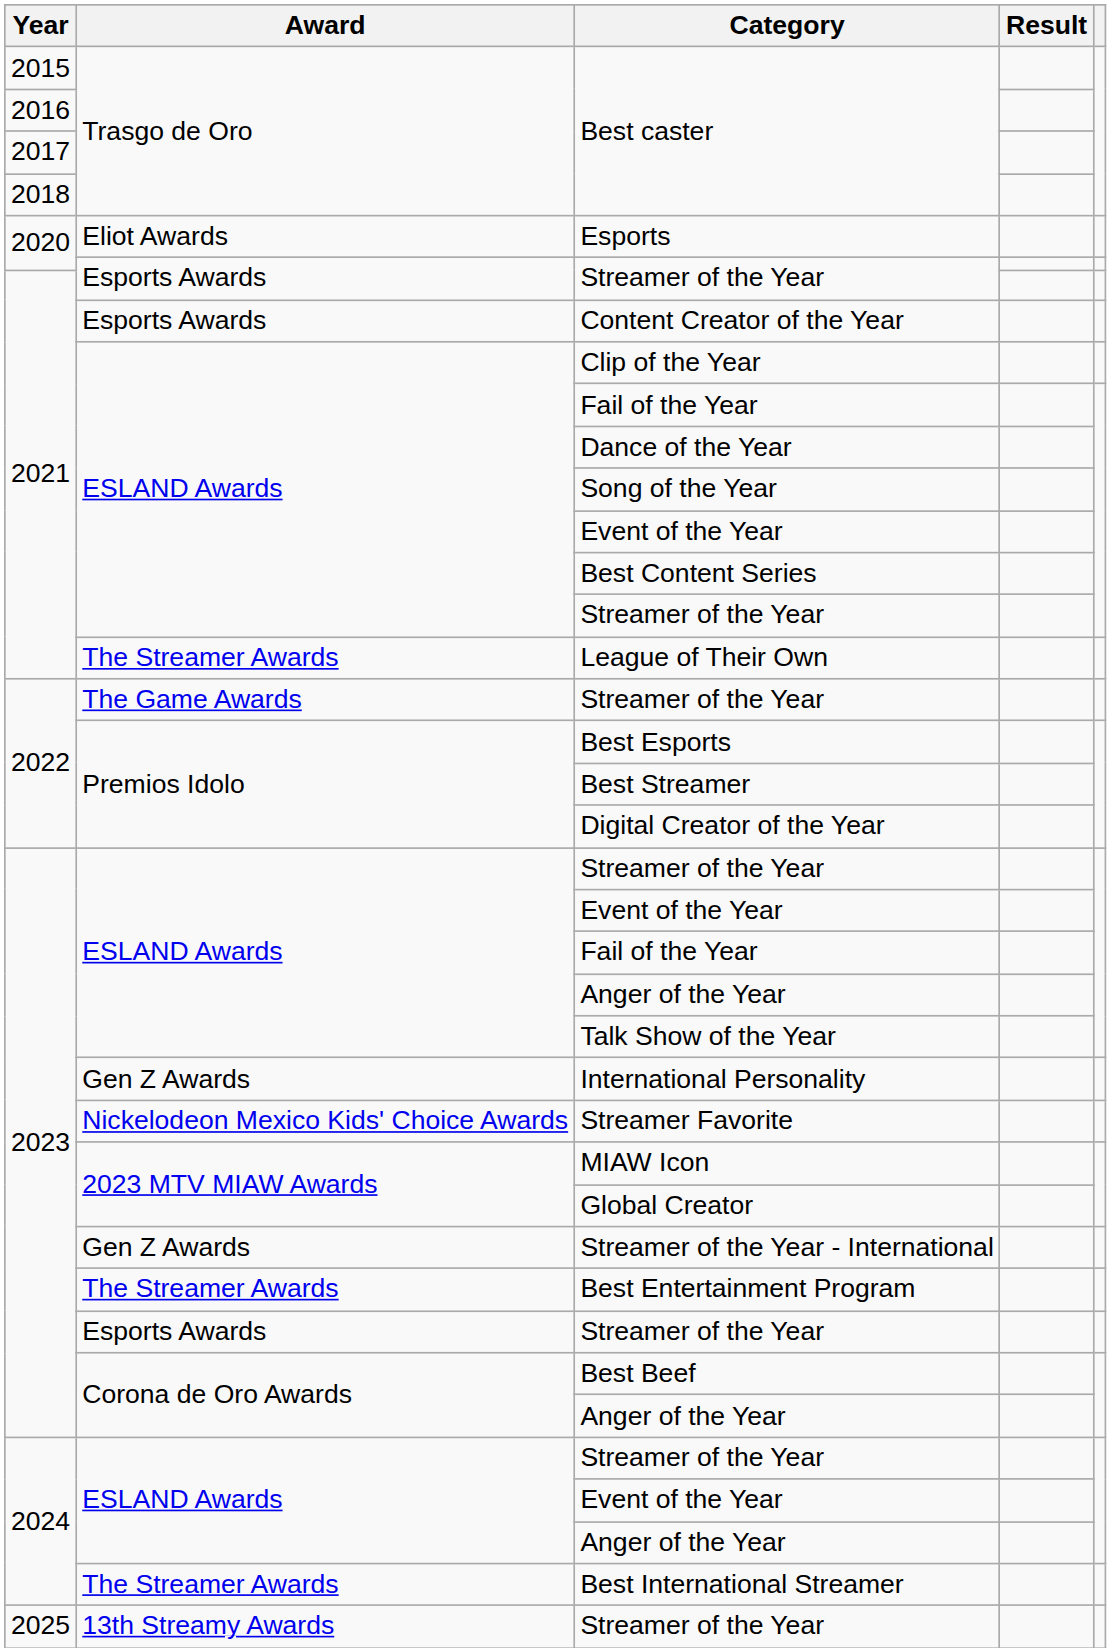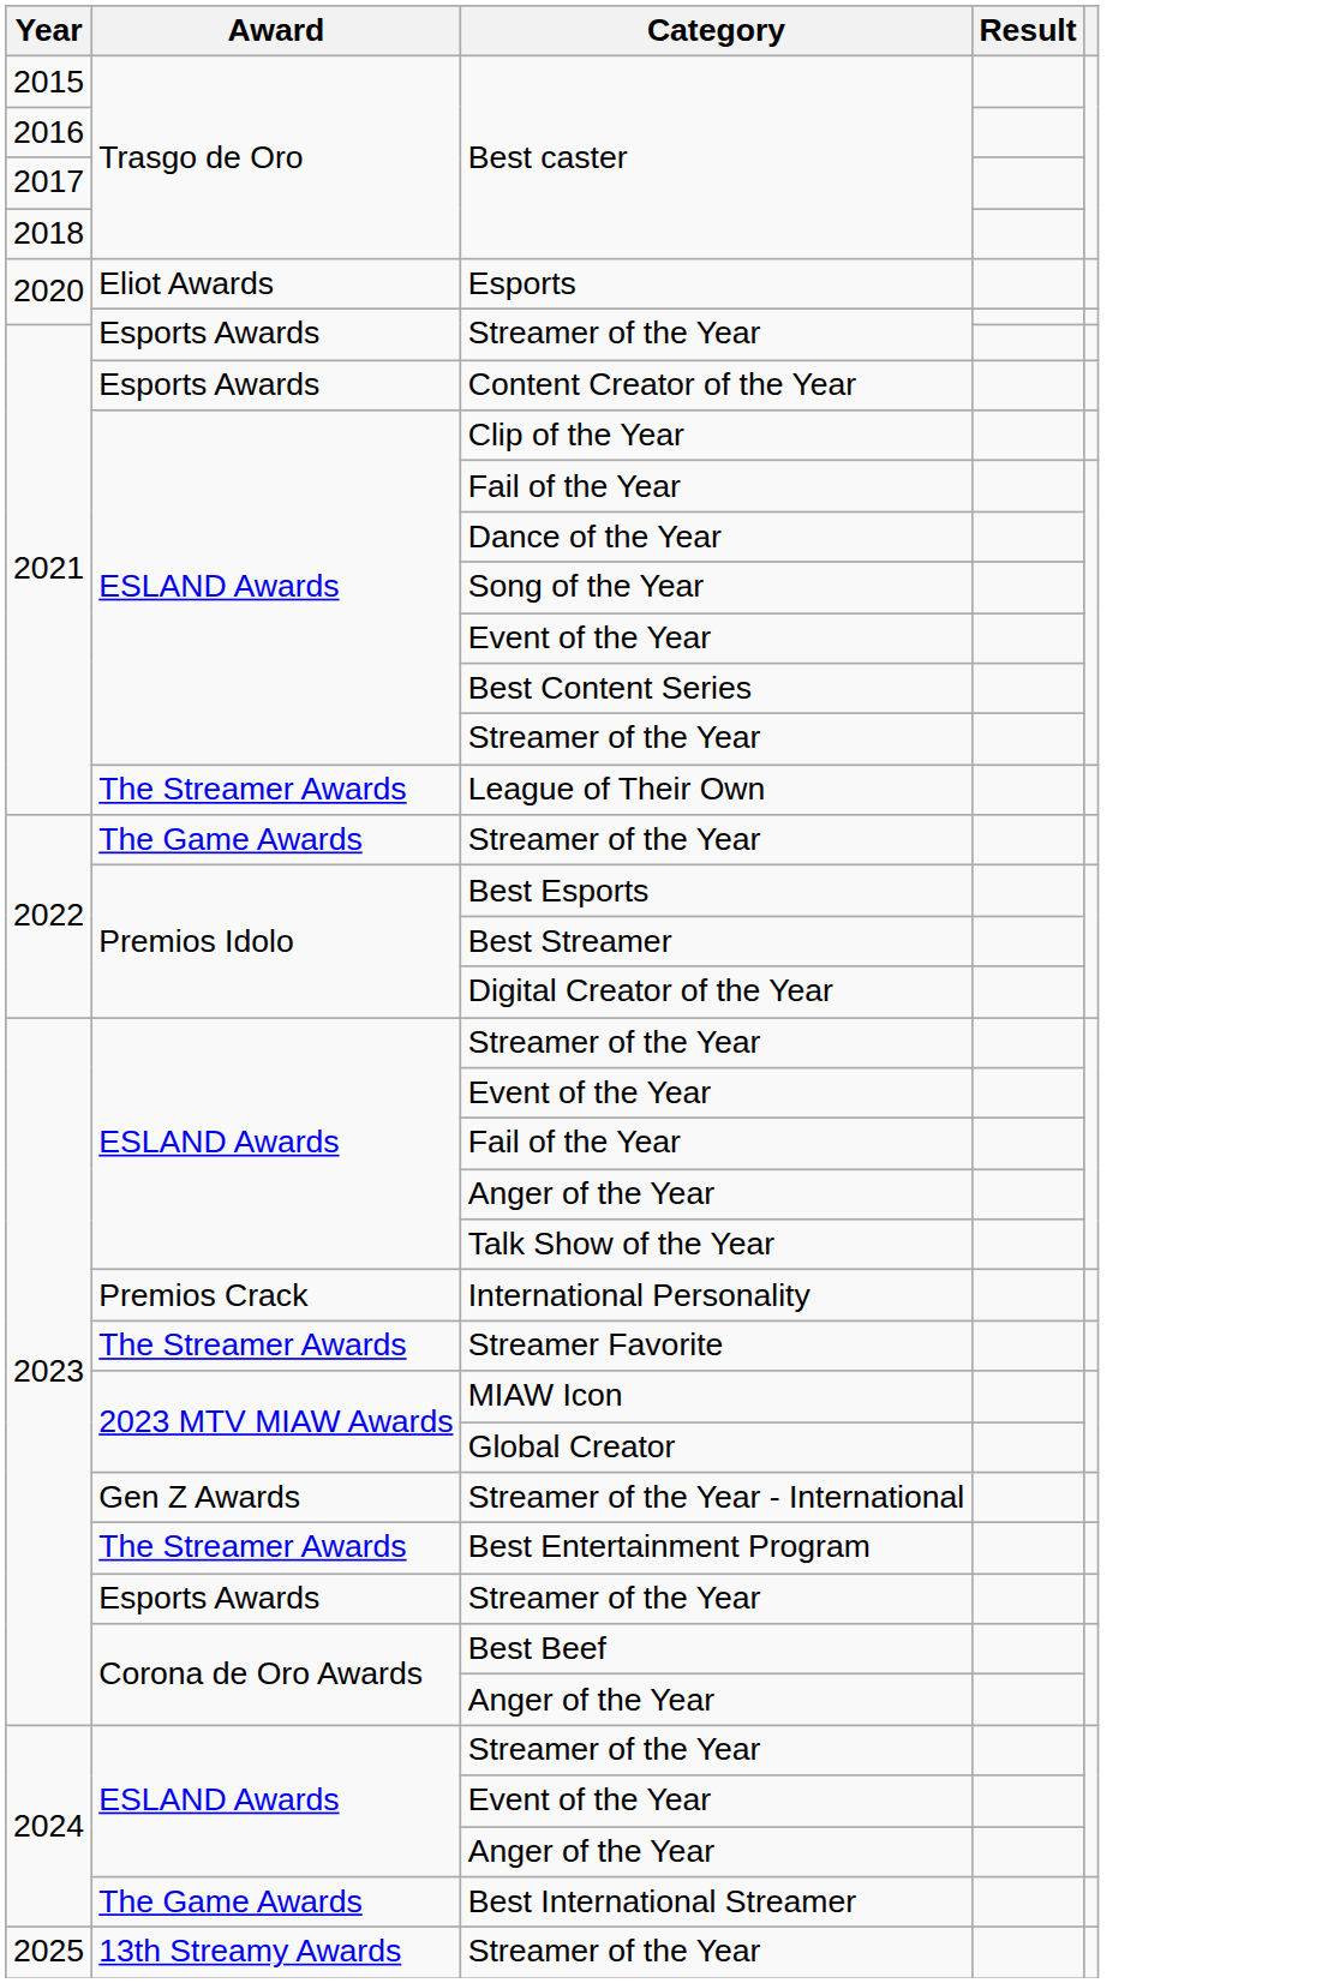International Personality | Award: Gen Z Awards -> Premios Crack
Streamer Favorite | Award: Nickelodeon Mexico Kids' Choice Awards -> The Streamer Awards
Best International Streamer | Award: The Streamer Awards -> The Game Awards
